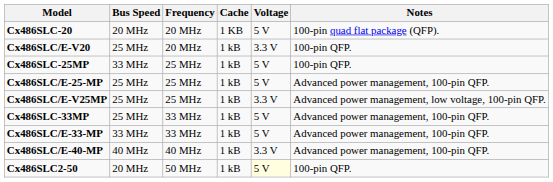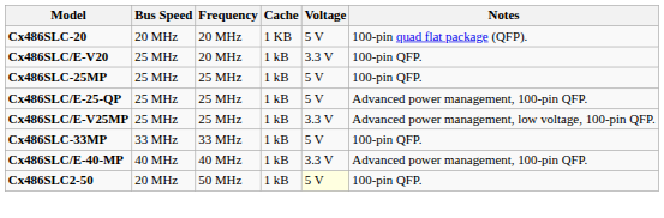Cx486SLC-25MP | Bus Speed: 33 MHz -> 25 MHz
- row: Cx486SLC/E-25-MP | 25 MHz | 25 MHz | 1 kB | 5 V | Advanced power management, 100-pin QFP.
+ row: Cx486SLC/E-25-QP | 25 MHz | 25 MHz | 1 kB | 5 V | Advanced power management, 100-pin QFP.
Cx486SLC-33MP | Bus Speed: 25 MHz -> 33 MHz
Cx486SLC-33MP | Notes: Advanced power management, 100-pin QFP. -> 100-pin QFP.
- row: Cx486SLC/E-33-MP | 33 MHz | 33 MHz | 1 kB | 5 V | Advanced power management, 100-pin QFP.
